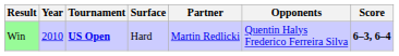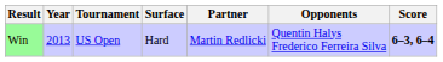Win | Year: 2010 -> 2013
Win | Tournament: bold -> normal
